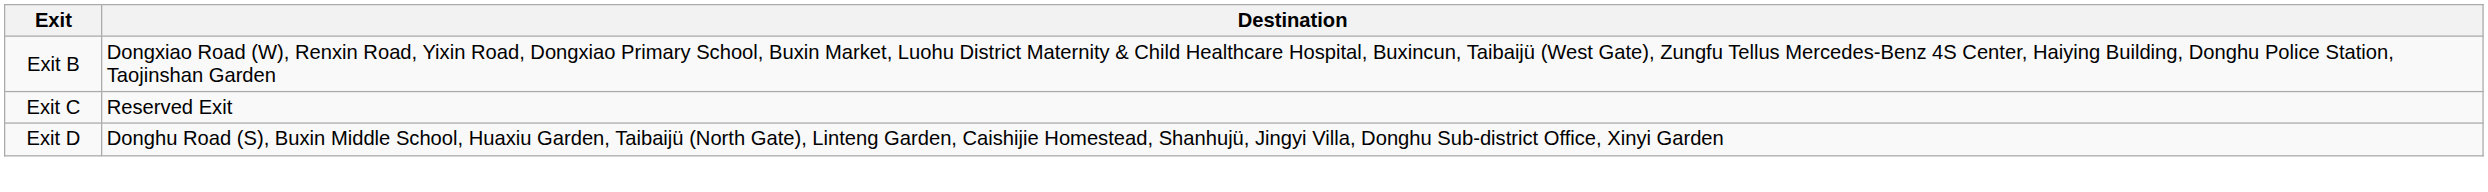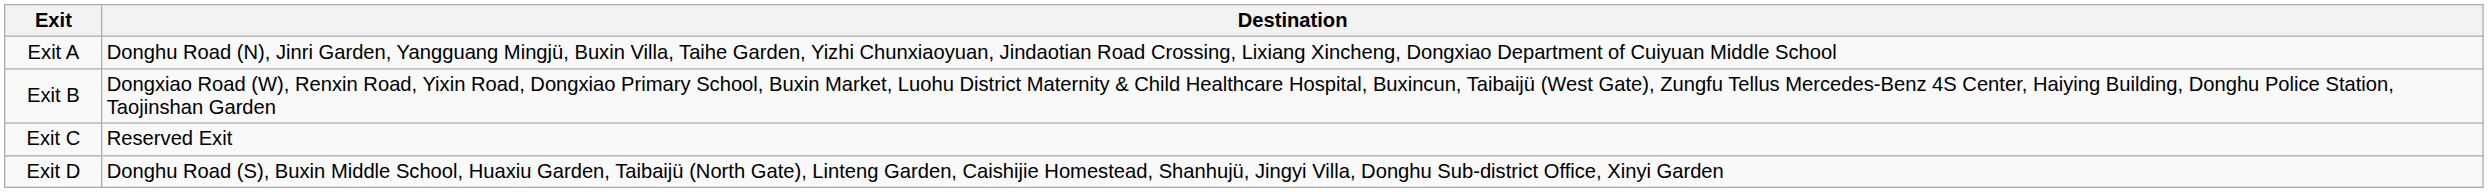+ row: Exit A | Donghu Road (N), Jinri Garden, Yangguang Mingjü, Buxin Villa, Taihe Garden, Yizhi Chunxiaoyuan, Jindaotian Road Crossing, Lixiang Xincheng, Dongxiao Department of Cuiyuan Middle School
